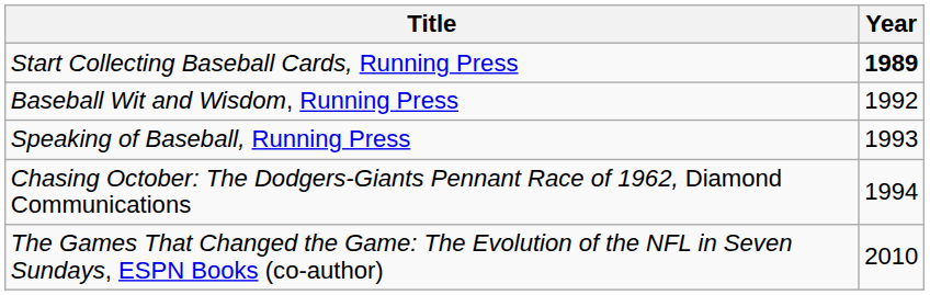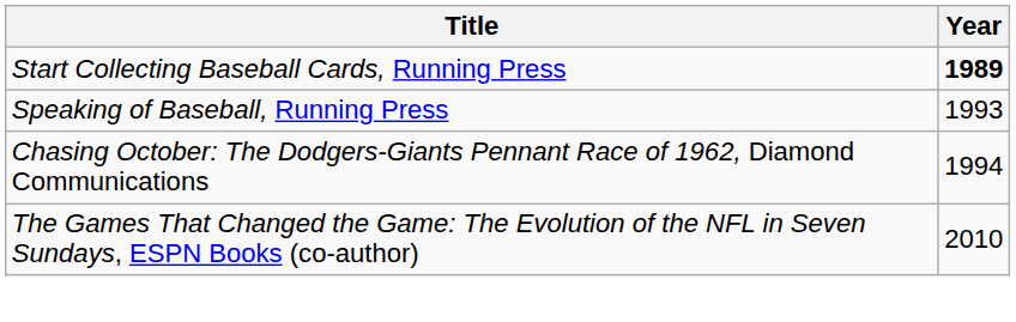- row: Baseball Wit and Wisdom, Running Press | 1992
